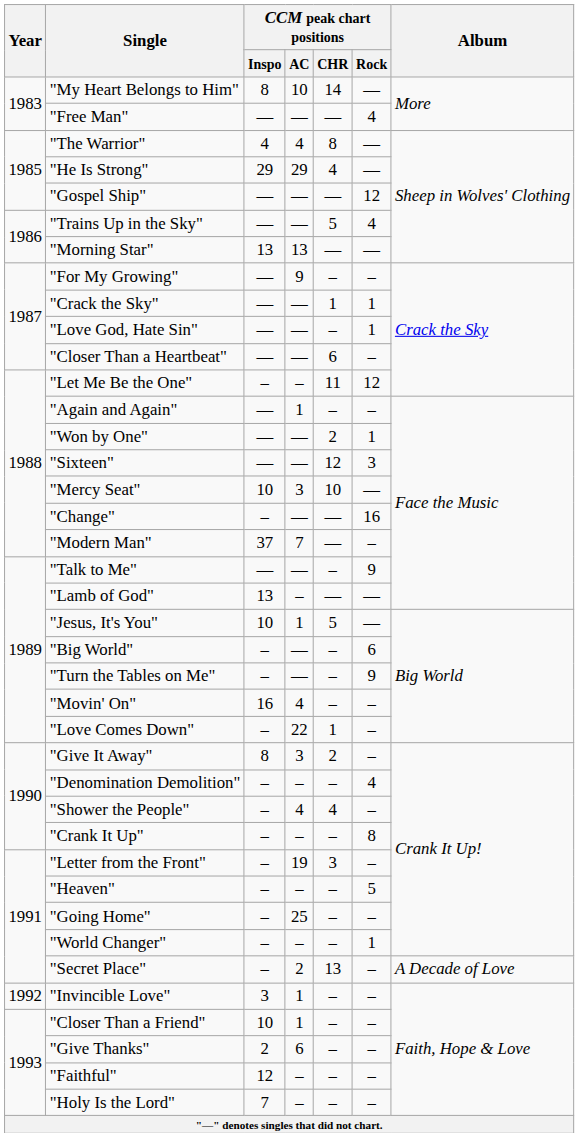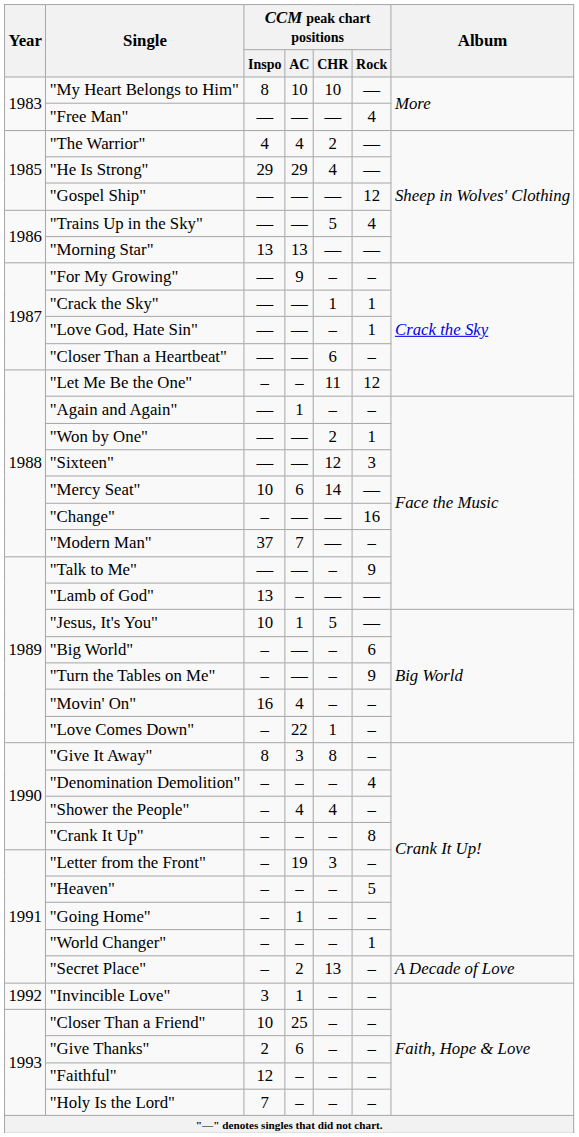"My Heart Belongs to Him" | CCM peak chart positions / CHR: 14 -> 10
"The Warrior" | CCM peak chart positions / CHR: 8 -> 2
"Mercy Seat" | CCM peak chart positions / AC: 3 -> 6
"Mercy Seat" | CCM peak chart positions / CHR: 10 -> 14
"Give It Away" | CCM peak chart positions / CHR: 2 -> 8
"Going Home" | CCM peak chart positions / AC: 25 -> 1
"Closer Than a Friend" | CCM peak chart positions / AC: 1 -> 25
